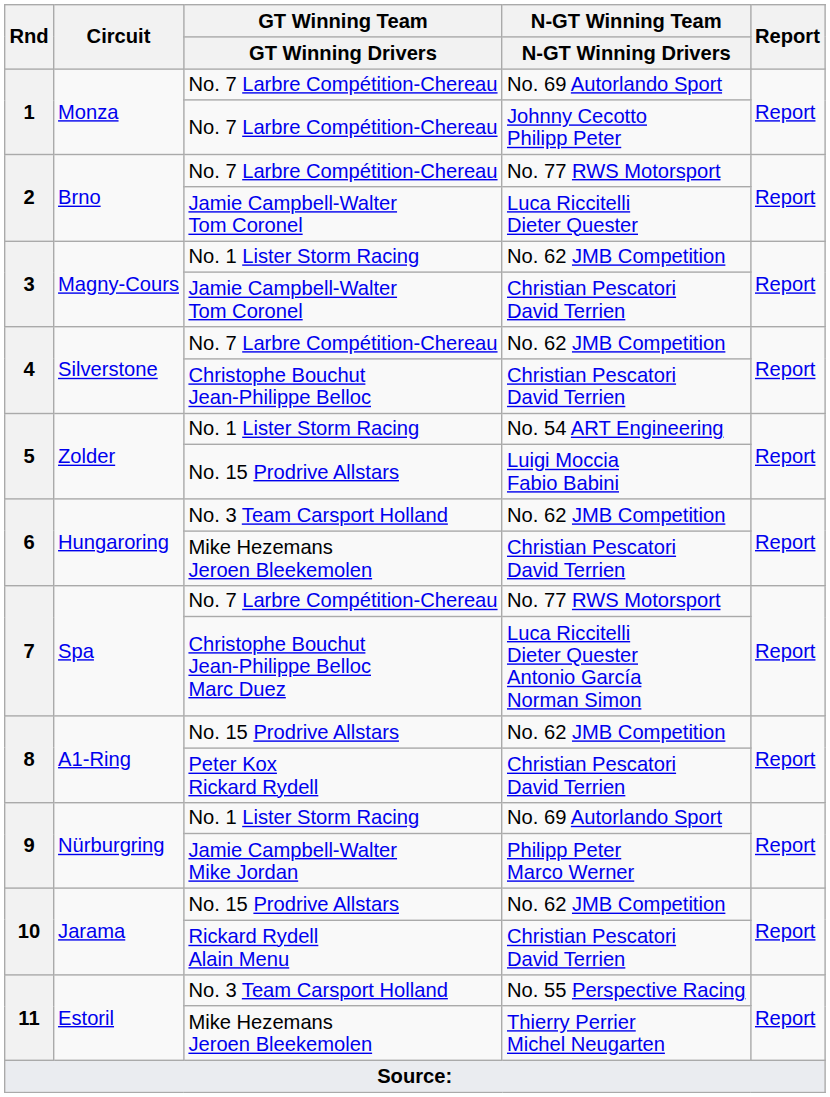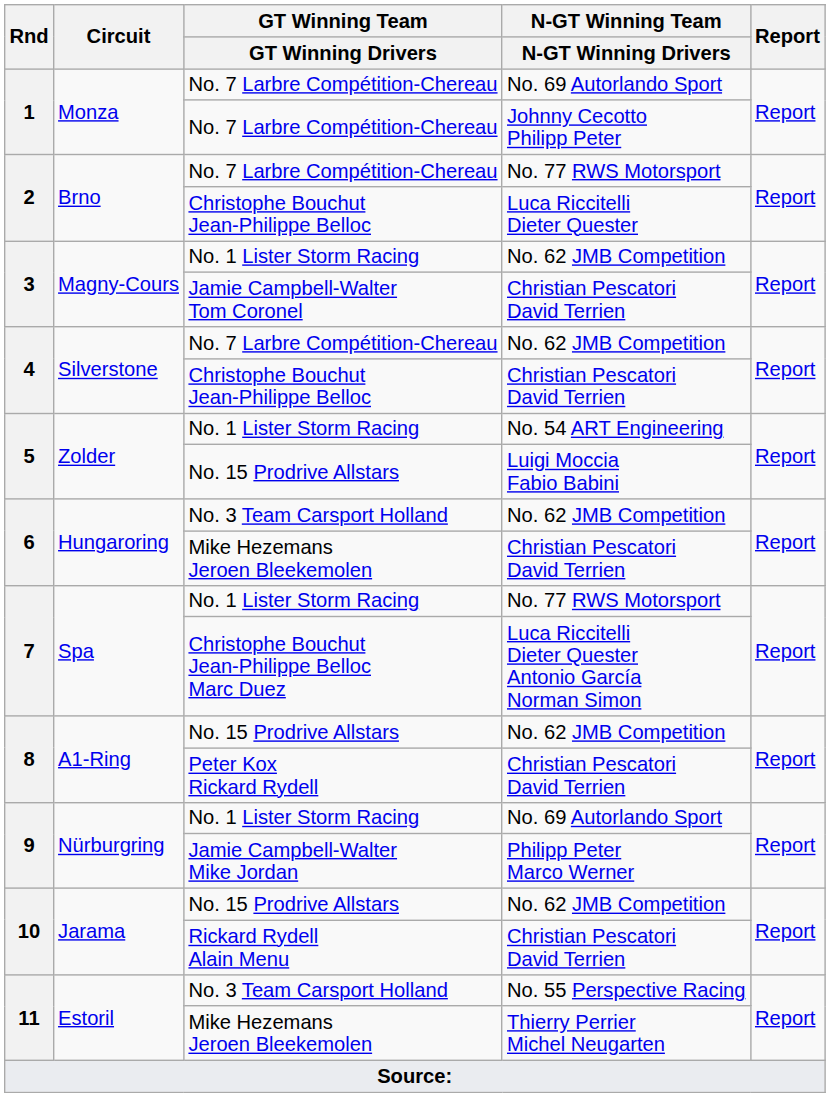Luca Riccitelli Dieter Quester | GT Winning Team / GT Winning Drivers: Jamie Campbell-Walter Tom Coronel -> Christophe Bouchut Jean-Philippe Belloc
7 / No. 77 RWS Motorsport | GT Winning Team / GT Winning Drivers: No. 7 Larbre Compétition-Chereau -> No. 1 Lister Storm Racing
